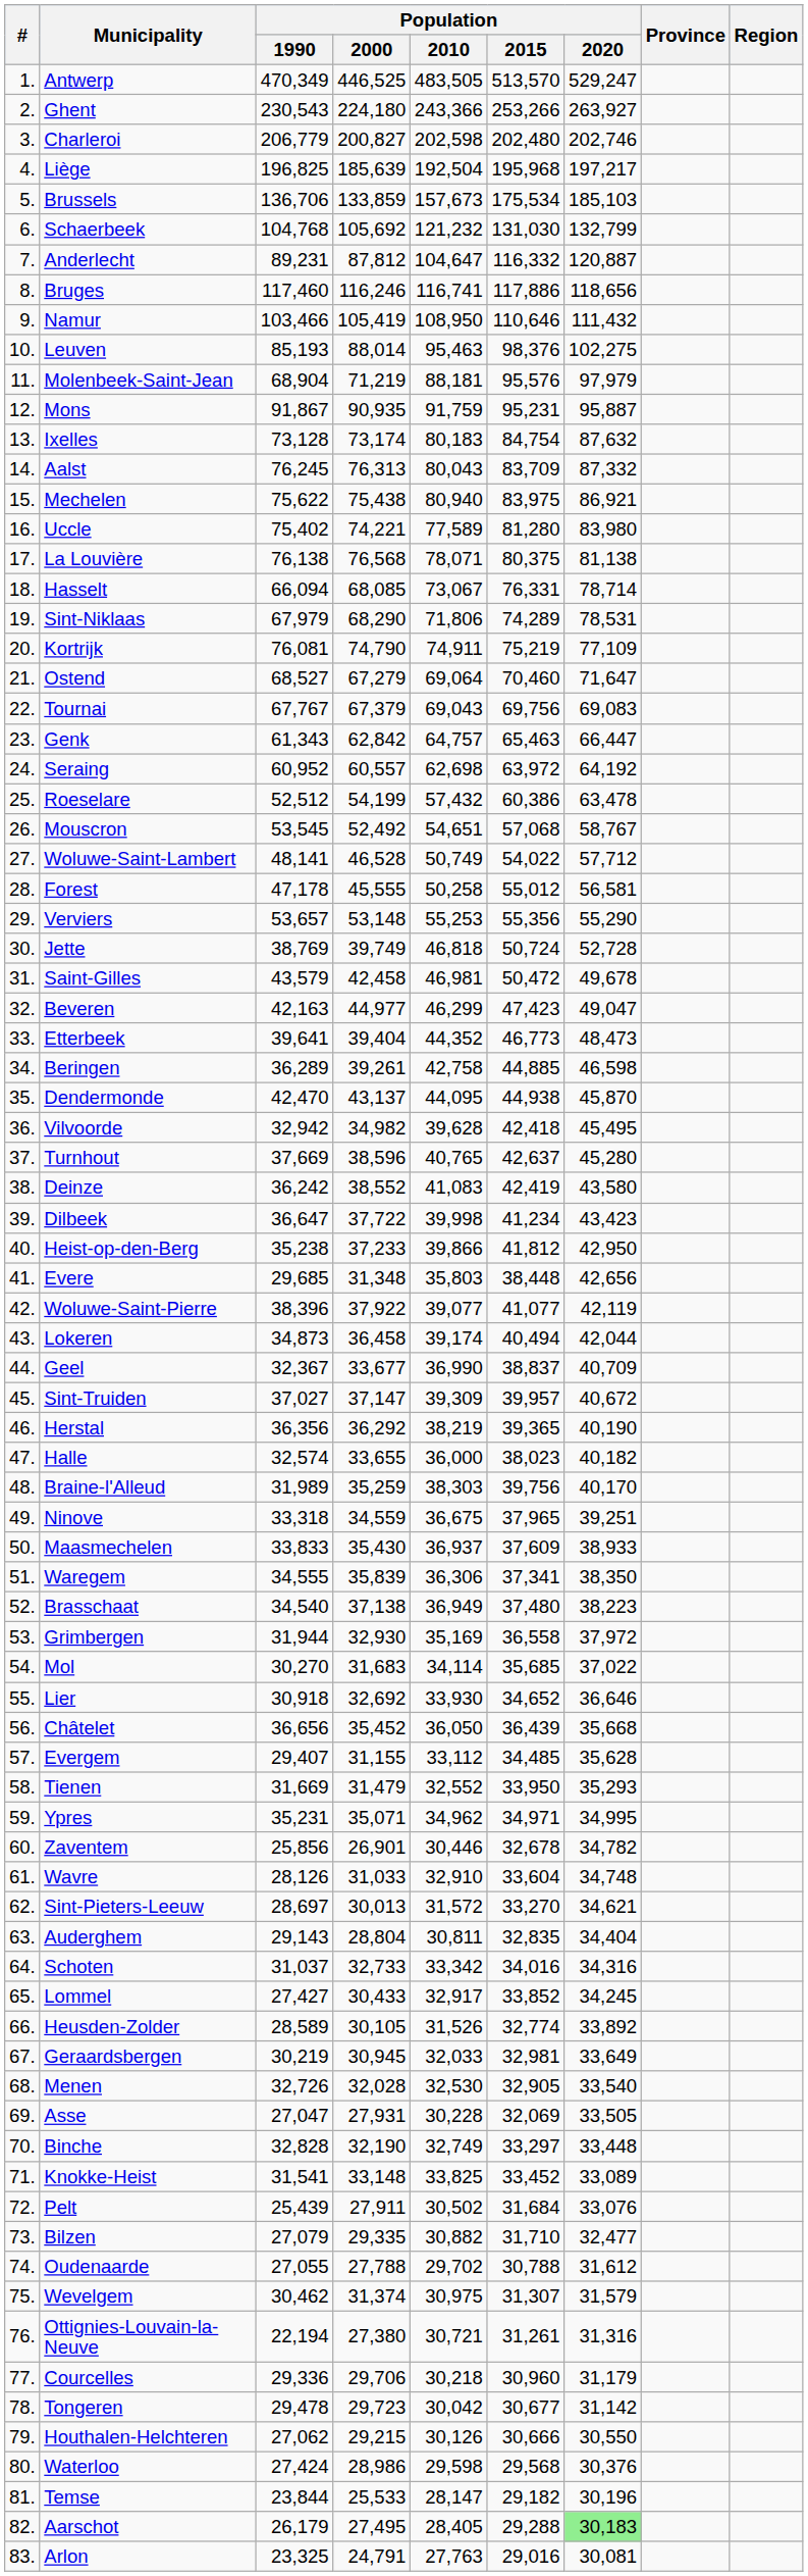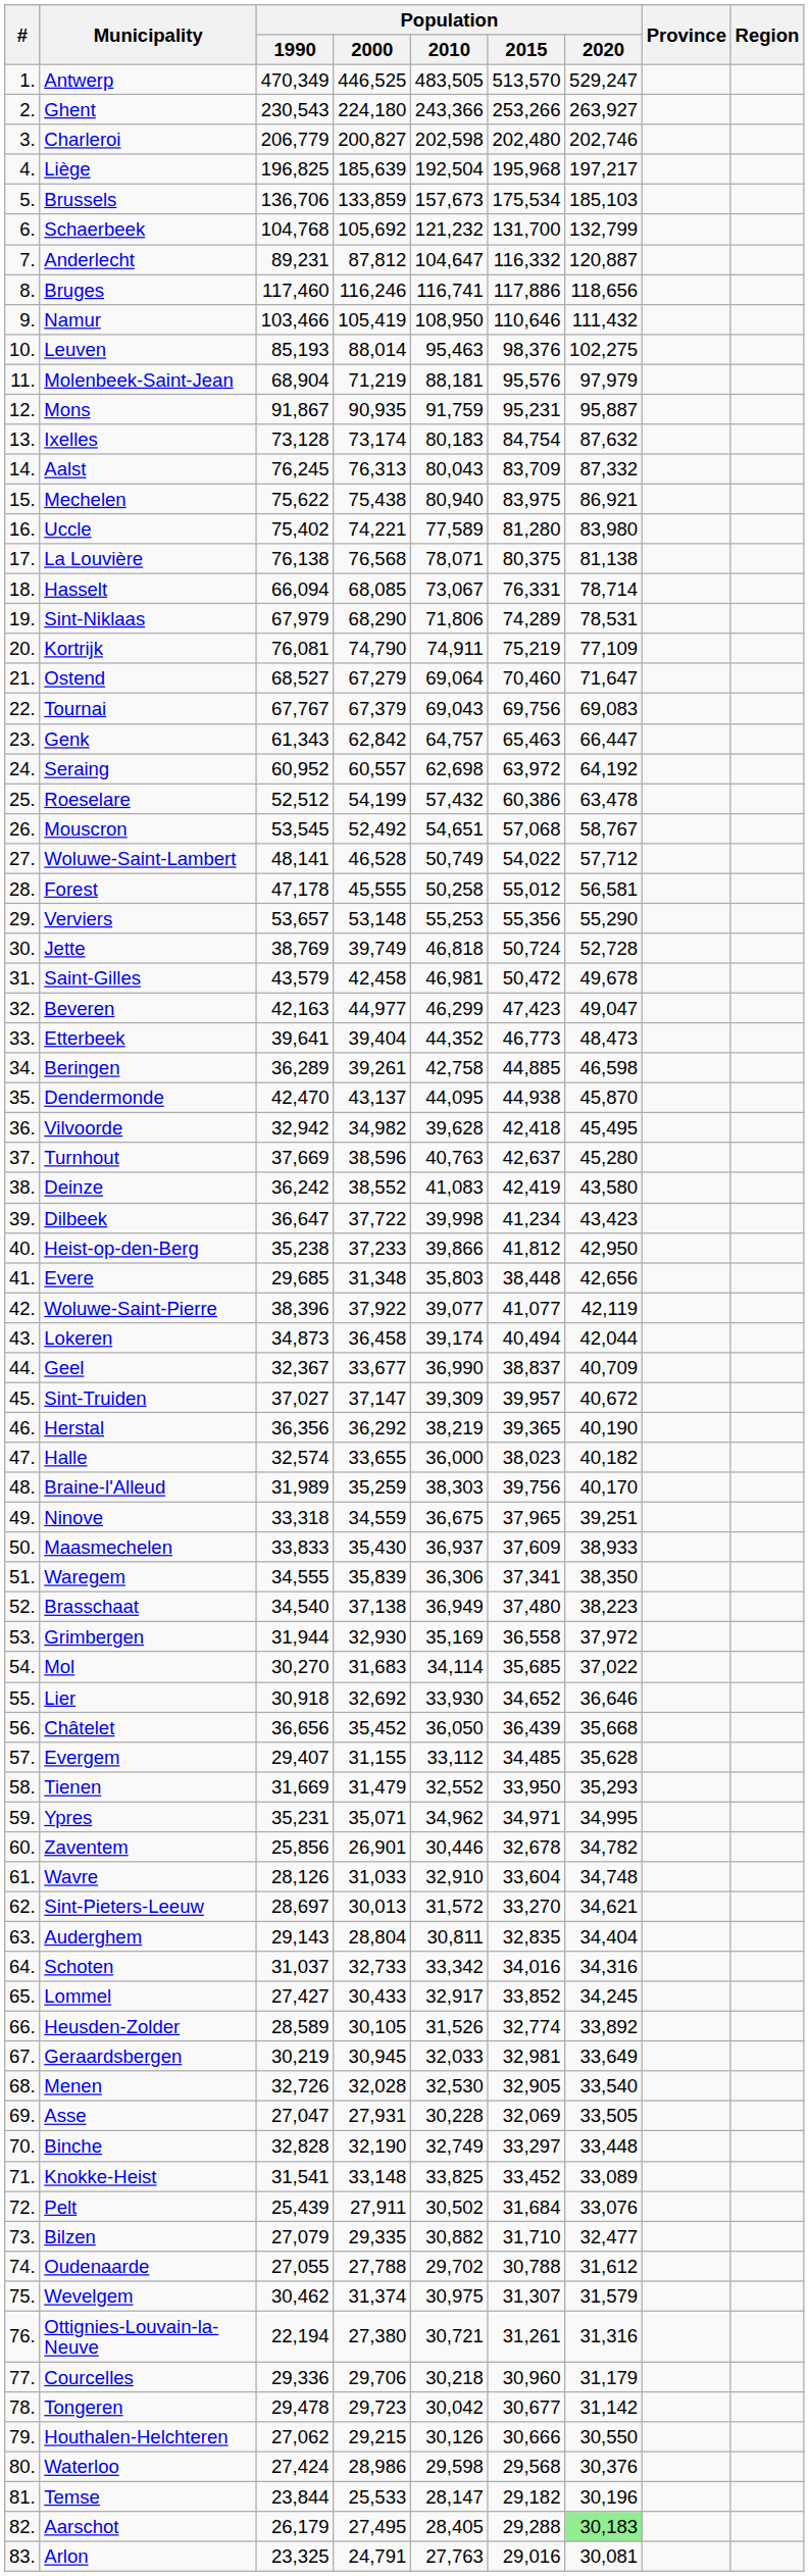Schaerbeek | Population / 2015: 131,030 -> 131,700
Turnhout | Population / 2010: 40,765 -> 40,763
